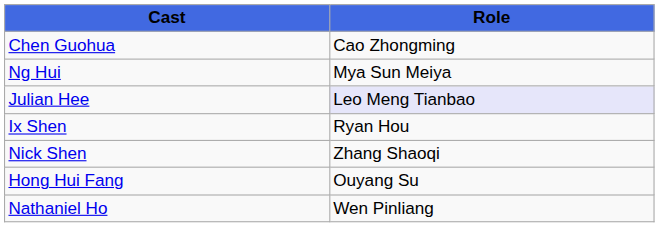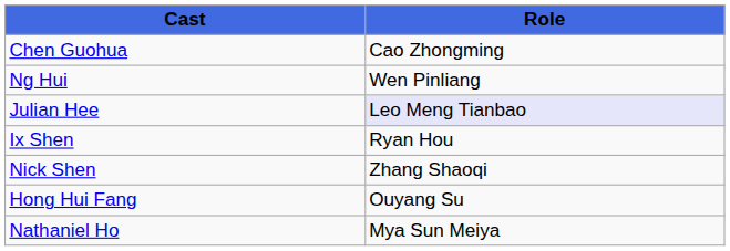Ng Hui | Role: Mya Sun Meiya -> Wen Pinliang
Nathaniel Ho | Role: Wen Pinliang -> Mya Sun Meiya
